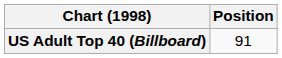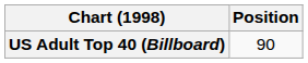US Adult Top 40 (Billboard) | Position: 91 -> 90
